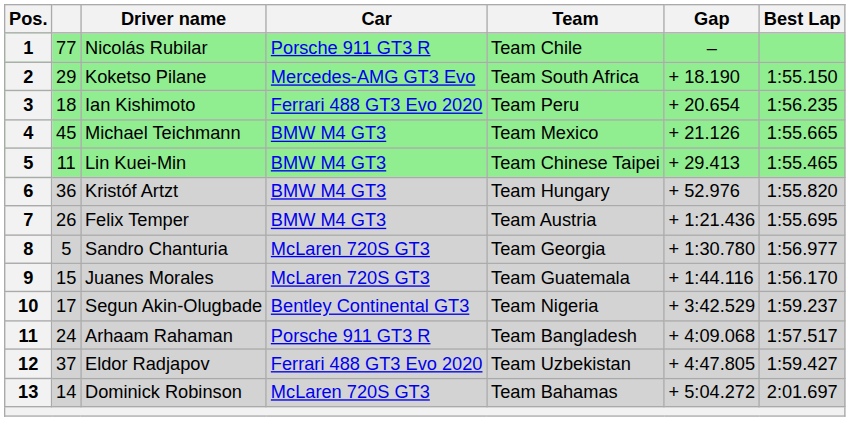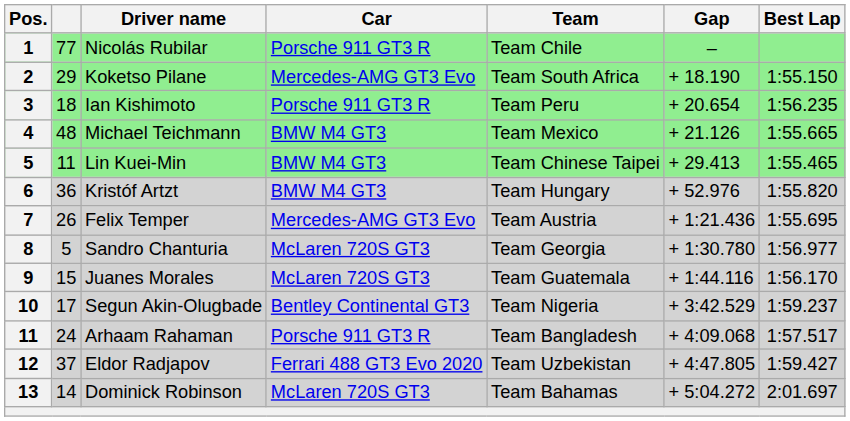Ian Kishimoto | Car: Ferrari 488 GT3 Evo 2020 -> Porsche 911 GT3 R
Michael Teichmann | column 2: 45 -> 48
Felix Temper | Car: BMW M4 GT3 -> Mercedes-AMG GT3 Evo
